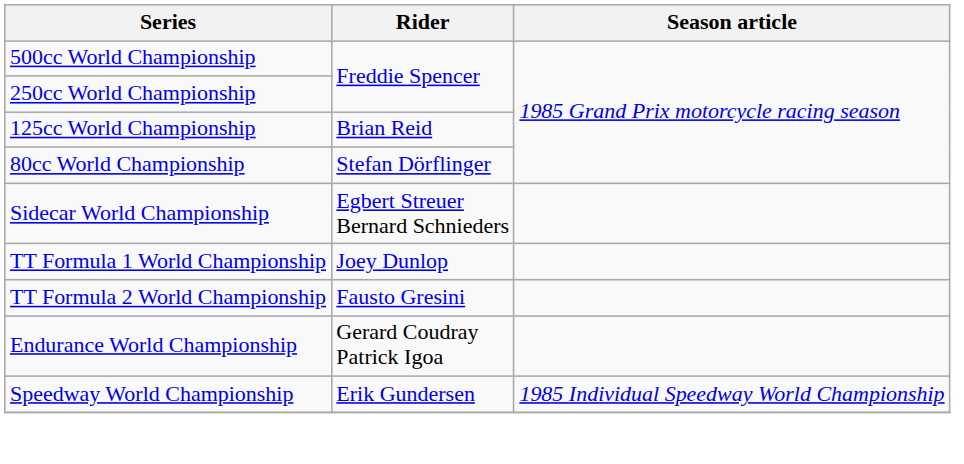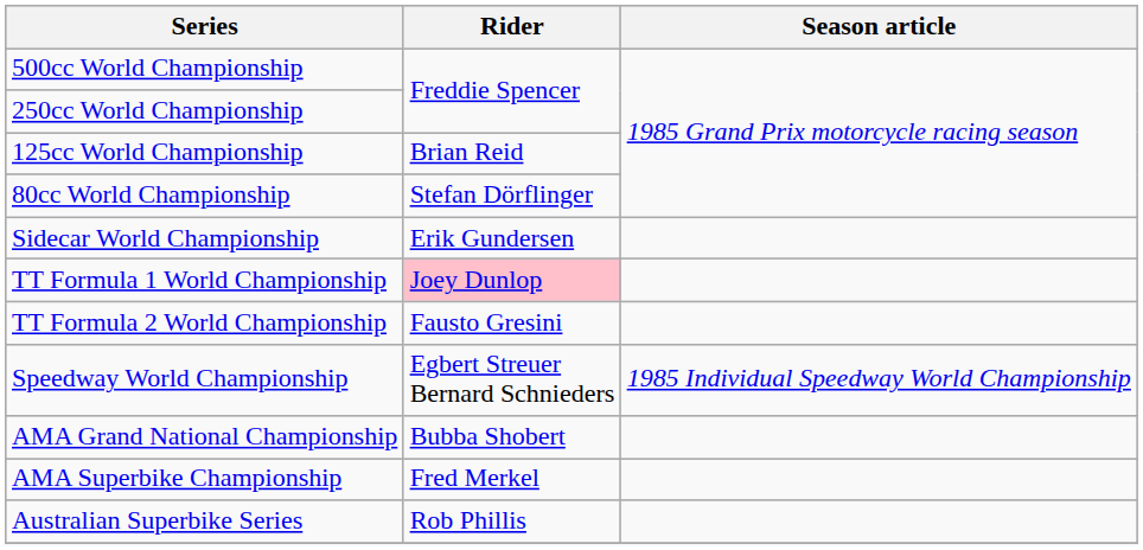Sidecar World Championship | Rider: Egbert Streuer Bernard Schnieders -> Erik Gundersen
TT Formula 1 World Championship | Rider: no background -> pink background
- row: Endurance World Championship | Gerard Coudray Patrick Igoa
Speedway World Championship | Rider: Erik Gundersen -> Egbert Streuer Bernard Schnieders
+ row: AMA Grand National Championship | Bubba Shobert
+ row: AMA Superbike Championship | Fred Merkel
+ row: Australian Superbike Series | Rob Phillis
